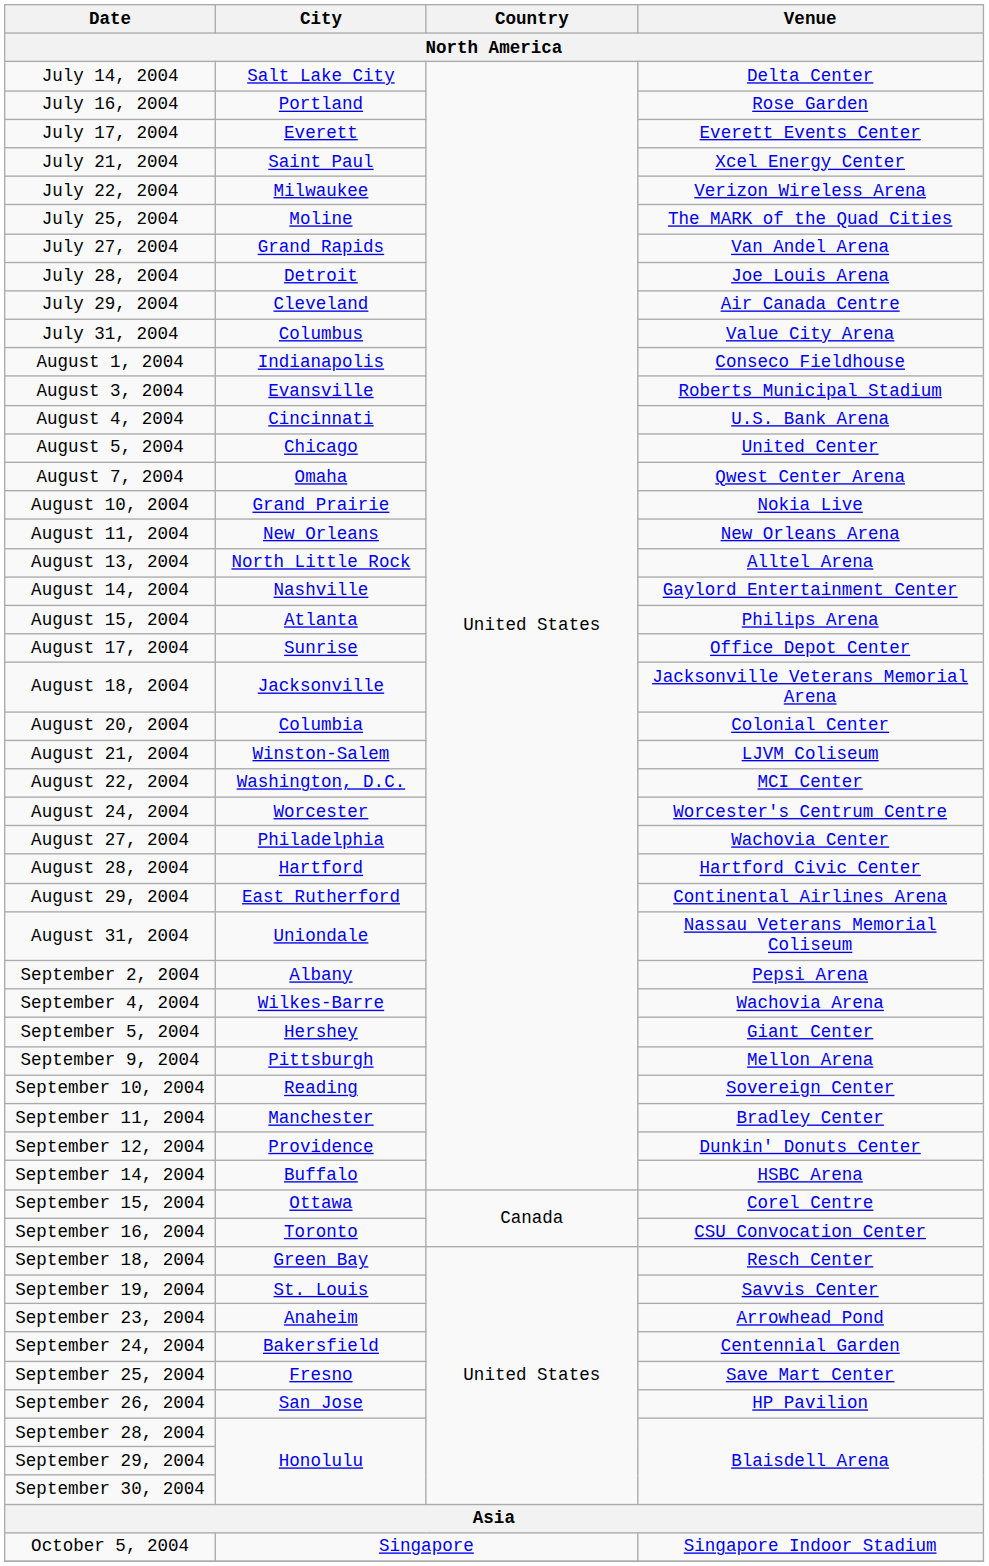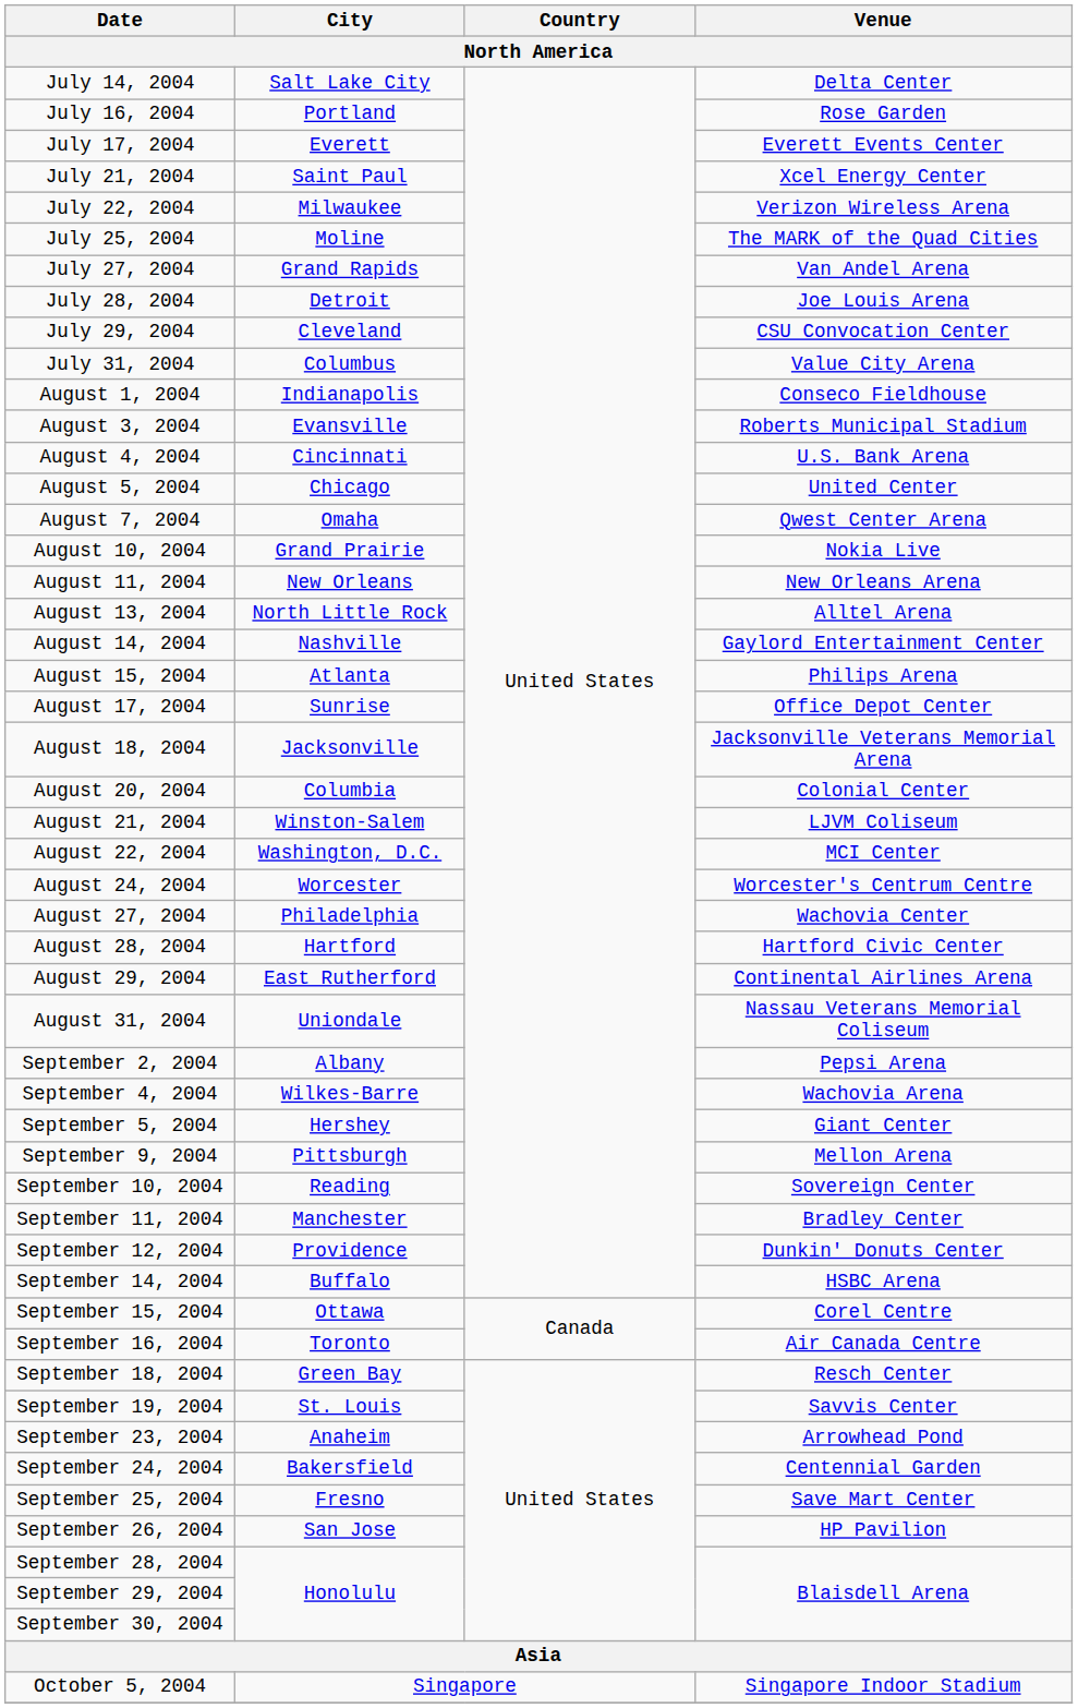July 29, 2004 | Venue: Air Canada Centre -> CSU Convocation Center
September 16, 2004 | Venue: CSU Convocation Center -> Air Canada Centre
